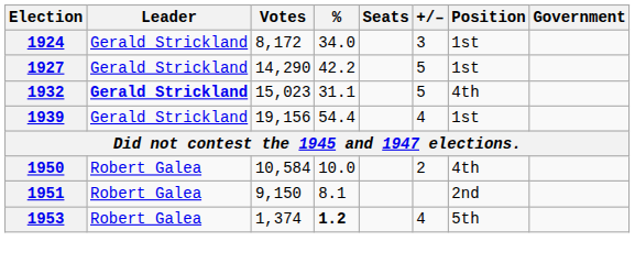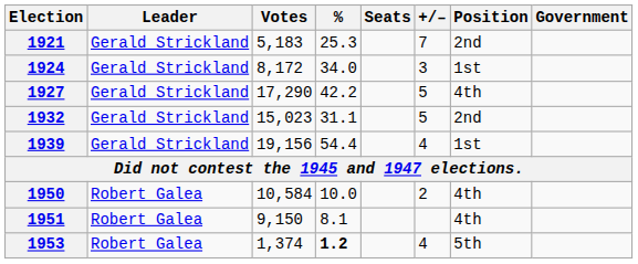+ row: 1921 | Gerald Strickland | 5,183 | 25.3 | 7 | 2nd
1927 | Votes: 14,290 -> 17,290
1927 | Position: 1st -> 4th
1932 | Leader: bold -> normal
1932 | Position: 4th -> 2nd
1951 | Position: 2nd -> 4th
